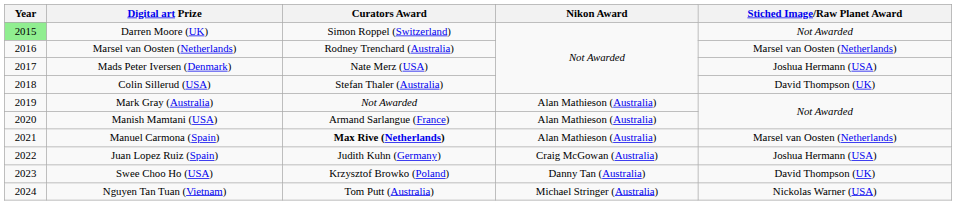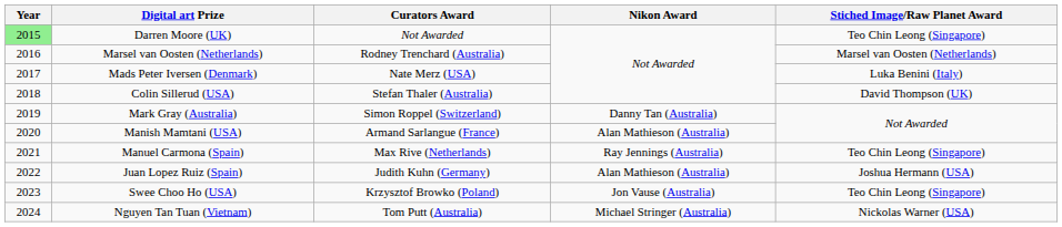Darren Moore (UK) | Curators Award: Simon Roppel (Switzerland) -> Not Awarded
Darren Moore (UK) | Stiched Image/Raw Planet Award: Not Awarded -> Teo Chin Leong (Singapore)
Mads Peter Iversen (Denmark) | Stiched Image/Raw Planet Award: Joshua Hermann (USA) -> Luka Benini (Italy)
Mark Gray (Australia) | Curators Award: Not Awarded -> Simon Roppel (Switzerland)
Mark Gray (Australia) | Nikon Award: Alan Mathieson (Australia) -> Danny Tan (Australia)
Manuel Carmona (Spain) | Curators Award: bold -> normal
Manuel Carmona (Spain) | Nikon Award: Alan Mathieson (Australia) -> Ray Jennings (Australia)
Manuel Carmona (Spain) | Stiched Image/Raw Planet Award: Marsel van Oosten (Netherlands) -> Teo Chin Leong (Singapore)
Juan Lopez Ruiz (Spain) | Nikon Award: Craig McGowan (Australia) -> Alan Mathieson (Australia)
Swee Choo Ho (USA) | Nikon Award: Danny Tan (Australia) -> Jon Vause (Australia)
Swee Choo Ho (USA) | Stiched Image/Raw Planet Award: David Thompson (UK) -> Teo Chin Leong (Singapore)
